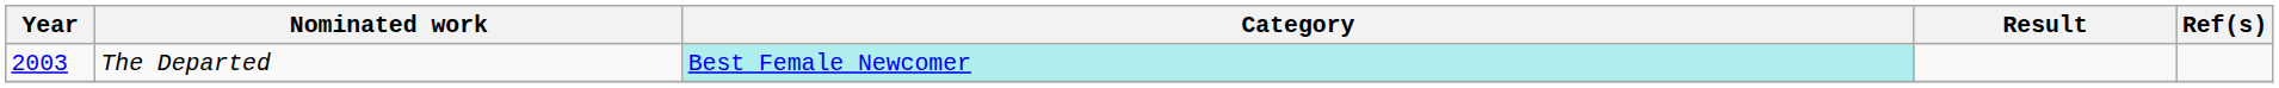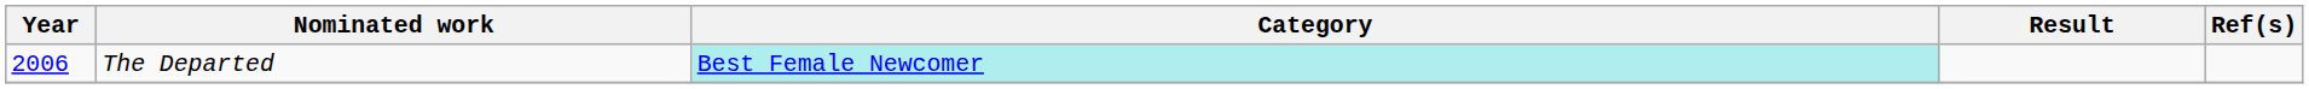The Departed | Year: 2003 -> 2006
